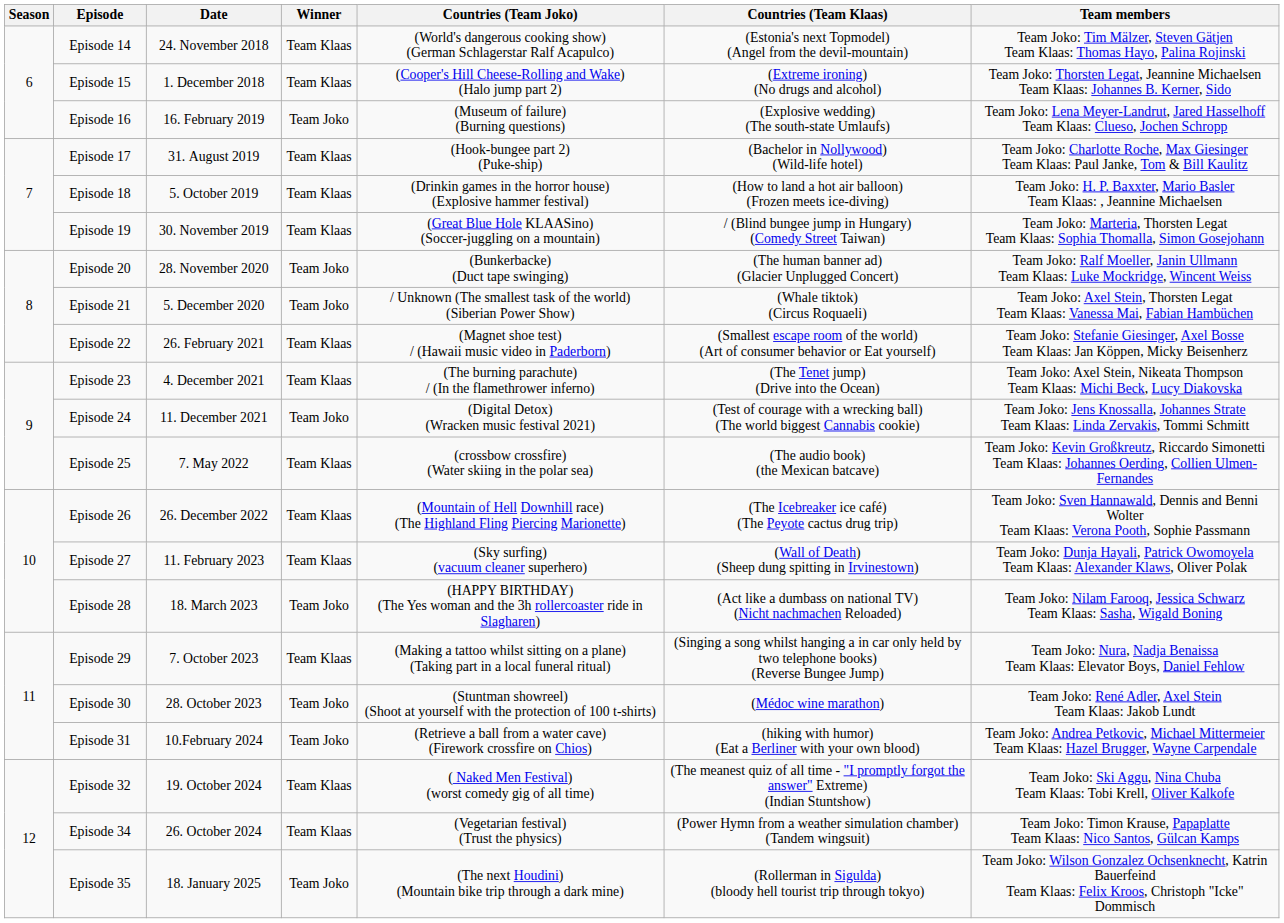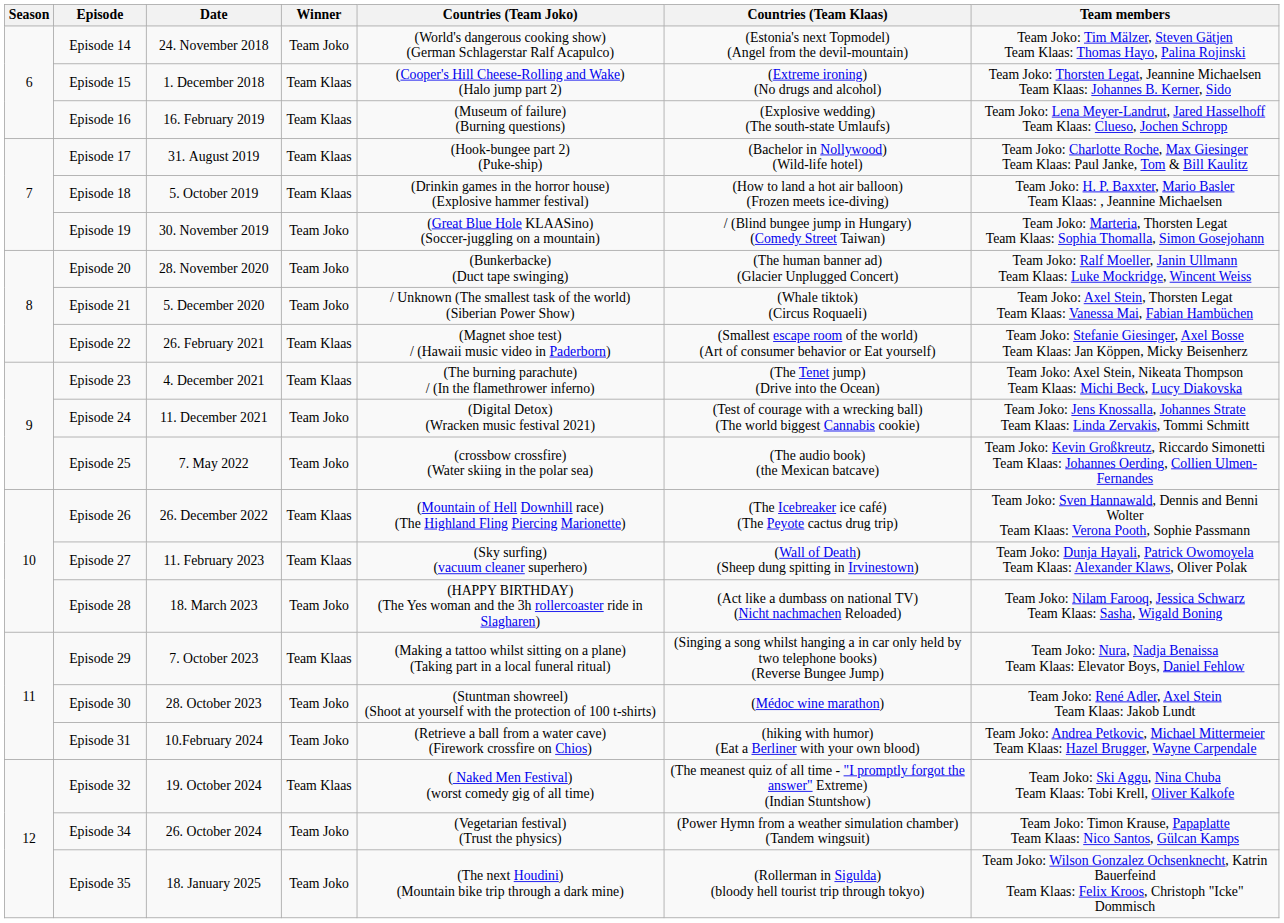Episode 14 | Winner: Team Klaas -> Team Joko
Episode 16 | Winner: Team Joko -> Team Klaas
Episode 19 | Winner: Team Klaas -> Team Joko
Episode 25 | Winner: Team Klaas -> Team Joko
Episode 34 | Winner: Team Klaas -> Team Joko
